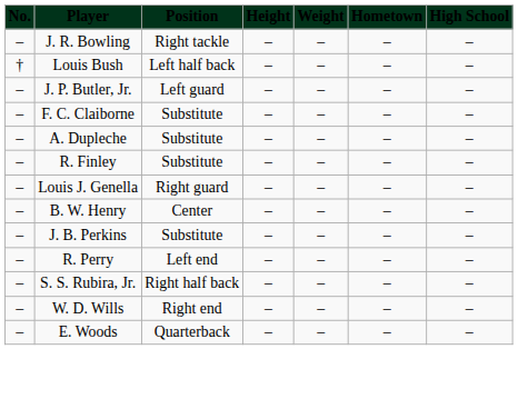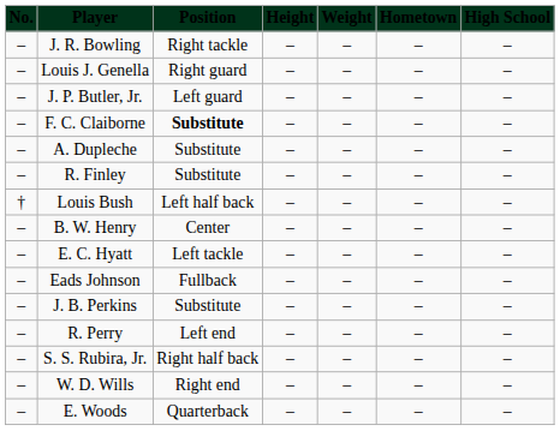rows swapped: Louis Bush <-> Louis J. Genella
F. C. Claiborne | Position: normal -> bold
+ row: – | E. C. Hyatt | Left tackle | – | – | – | –
+ row: – | Eads Johnson | Fullback | – | – | – | –
